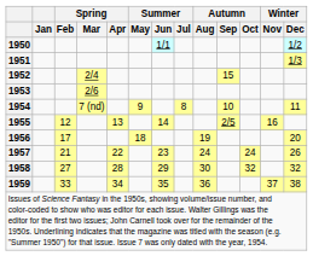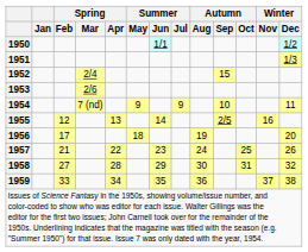1954 | Summer / Jul: 8 -> 9
1957 | Autumn / Oct: 24 -> 25
1958 | Autumn / Oct: 32 -> 31
